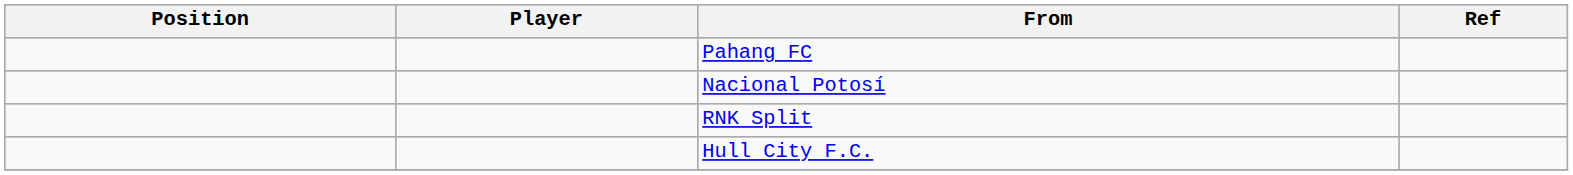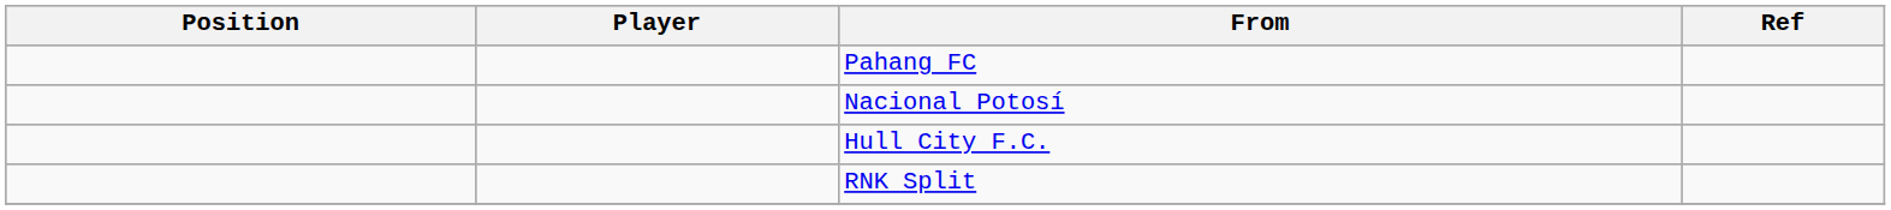rows swapped: RNK Split <-> Hull City F.C.
